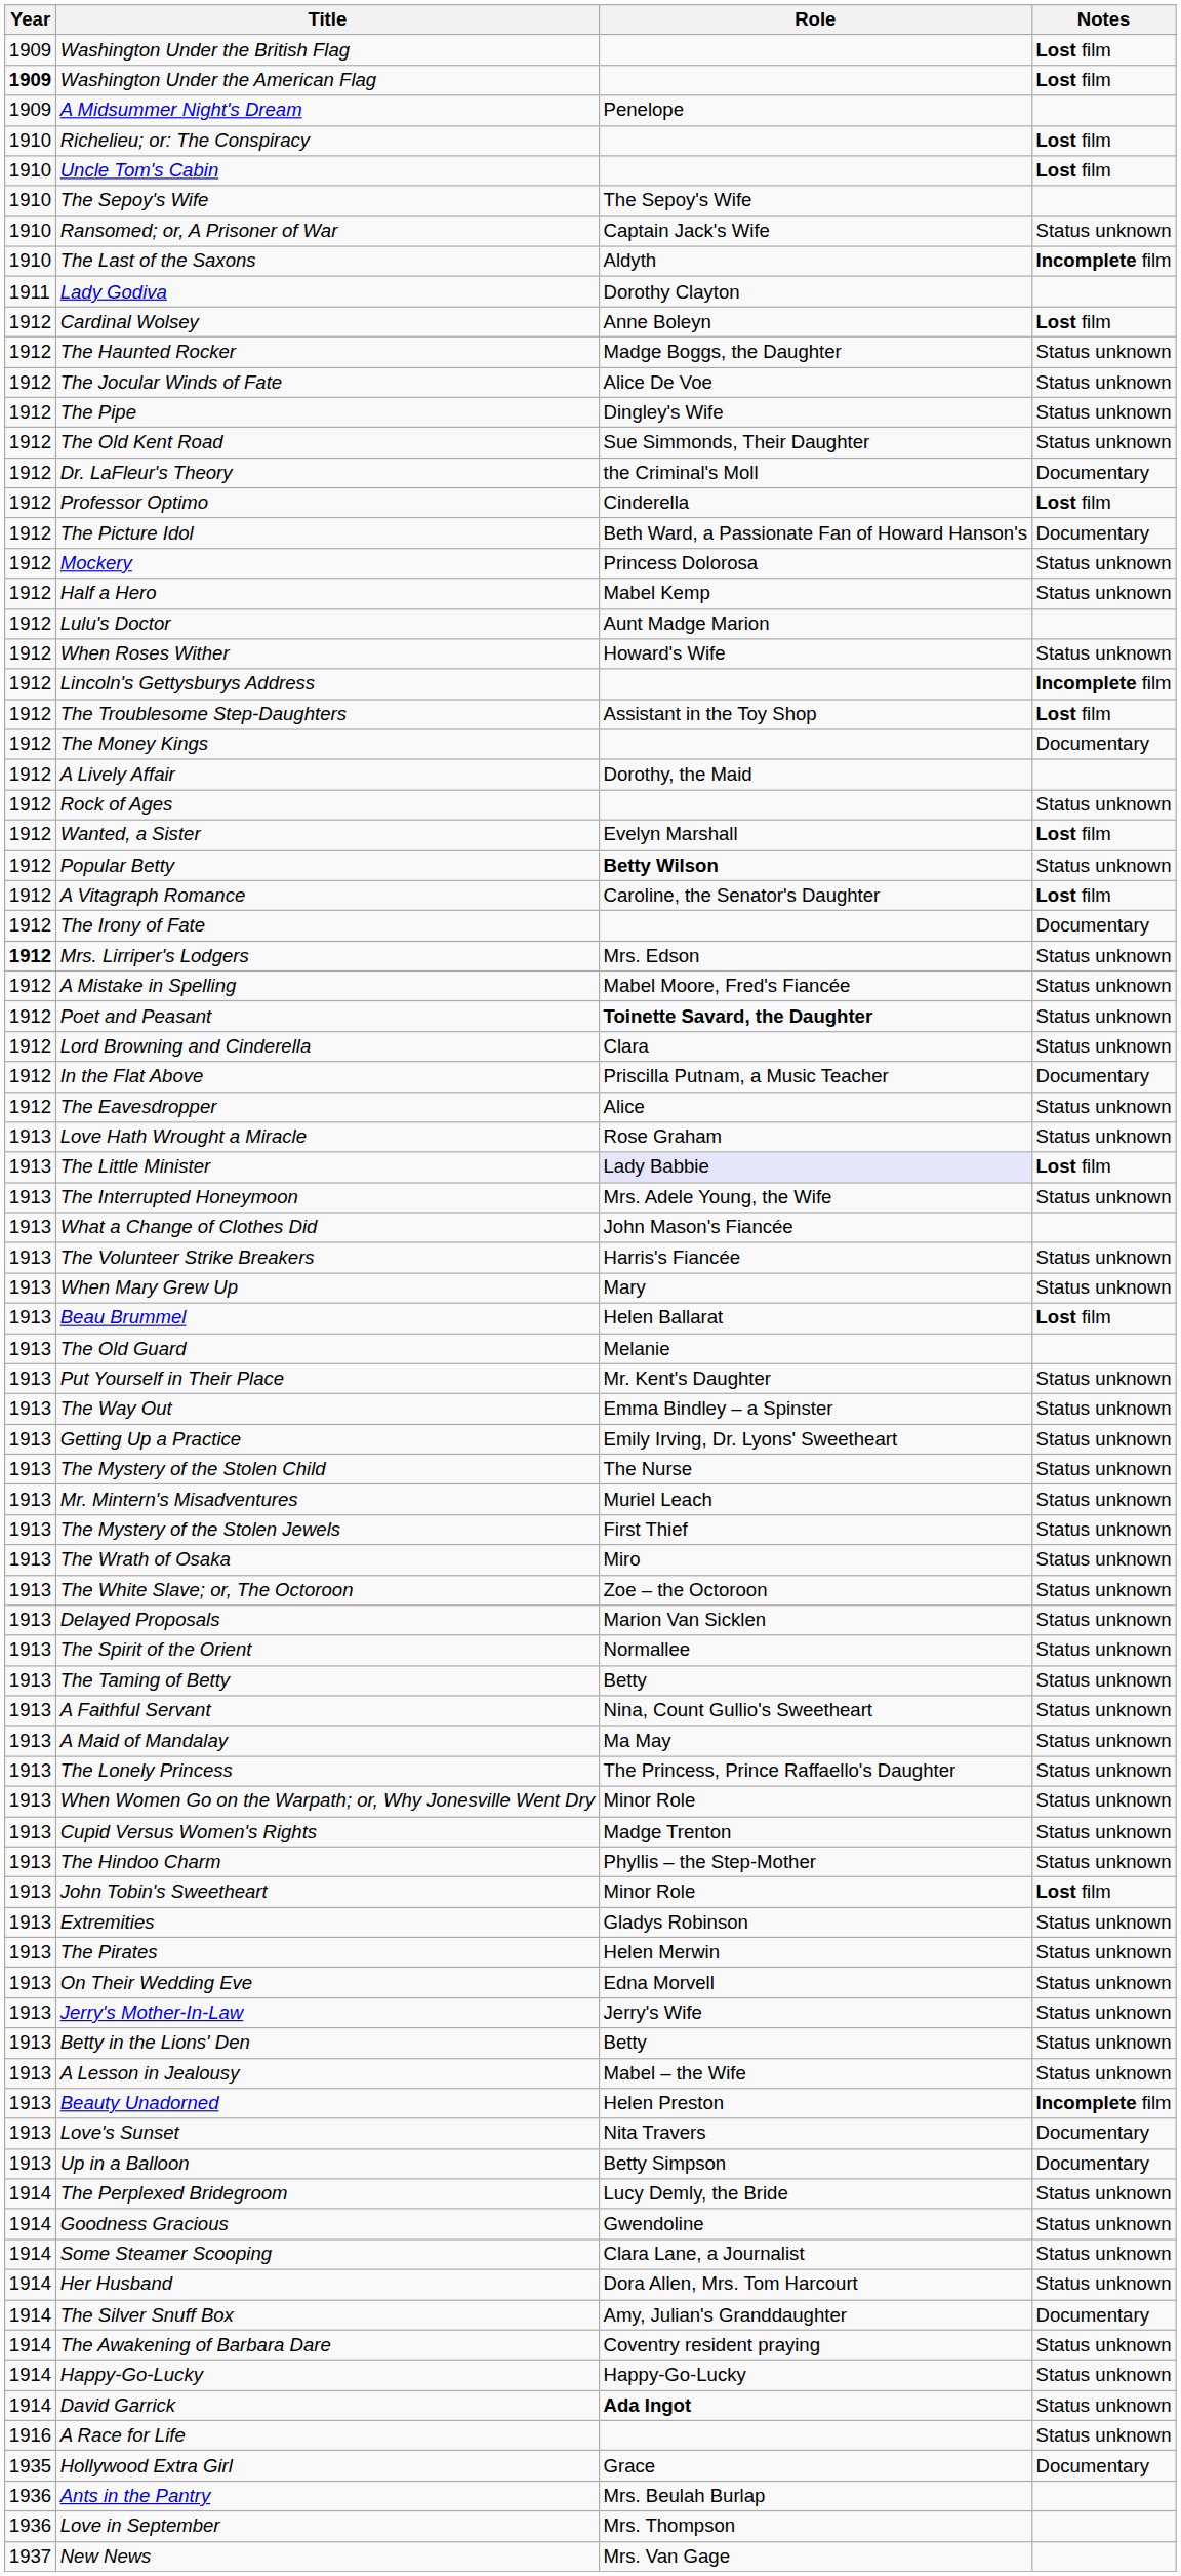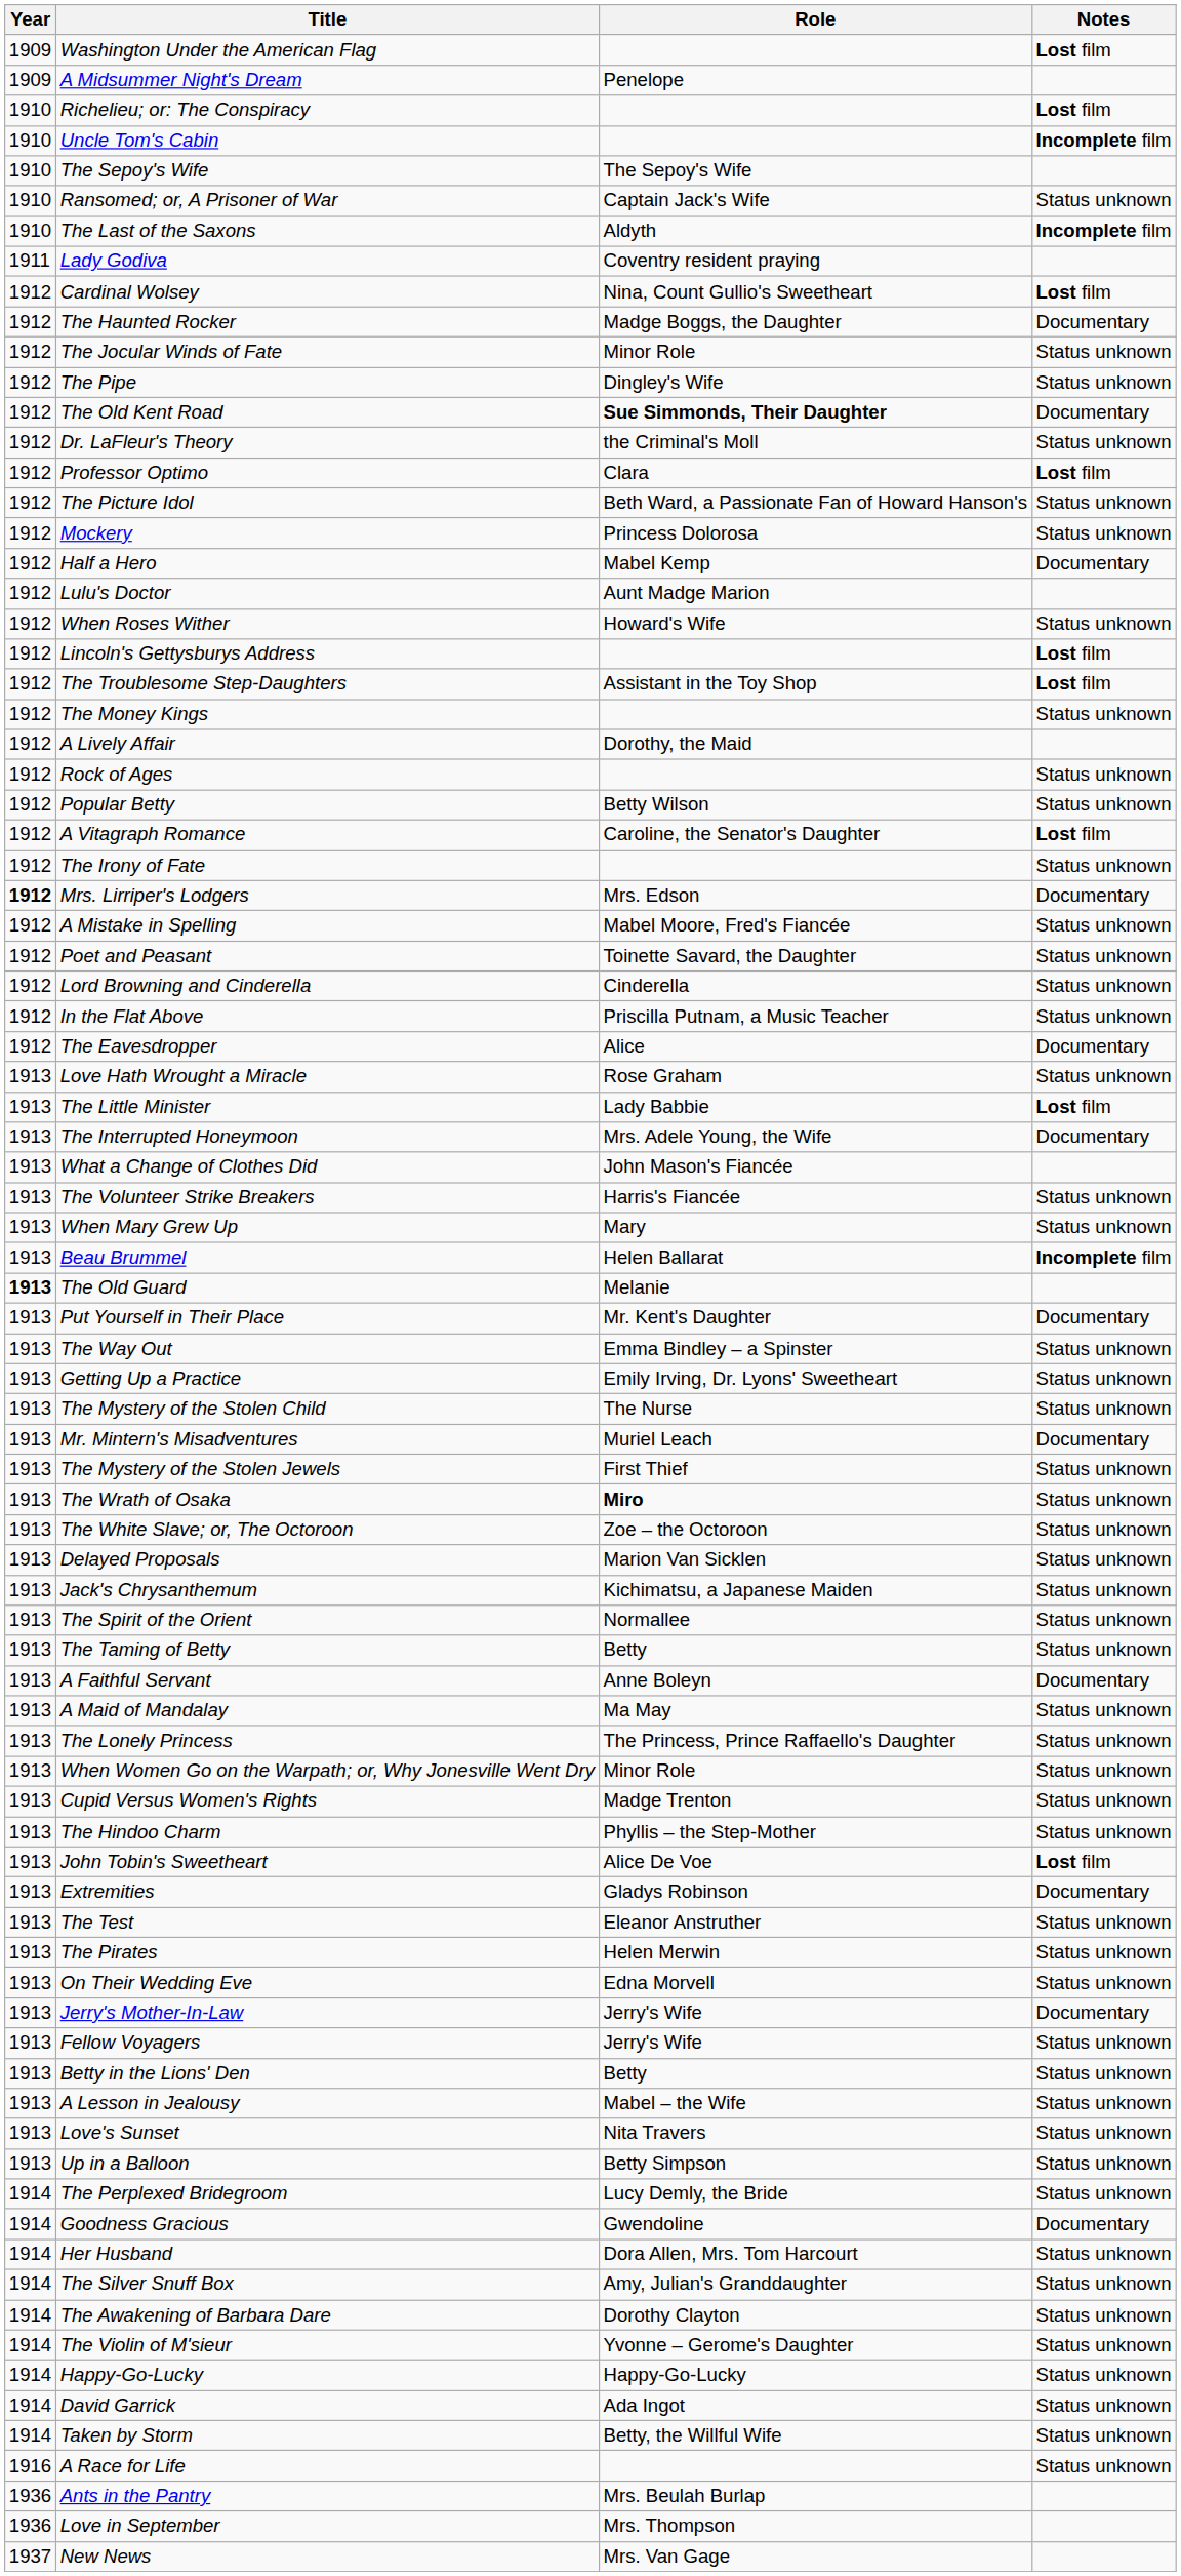- row: 1909 | Washington Under the British Flag | Lost film
Washington Under the American Flag | Year: bold -> normal
Uncle Tom's Cabin | Notes: Lost film -> Incomplete film
Lady Godiva | Role: Dorothy Clayton -> Coventry resident praying
Cardinal Wolsey | Role: Anne Boleyn -> Nina, Count Gullio's Sweetheart
The Haunted Rocker | Notes: Status unknown -> Documentary
The Jocular Winds of Fate | Role: Alice De Voe -> Minor Role
The Old Kent Road | Role: normal -> bold
The Old Kent Road | Notes: Status unknown -> Documentary
Dr. LaFleur's Theory | Notes: Documentary -> Status unknown
Professor Optimo | Role: Cinderella -> Clara
The Picture Idol | Notes: Documentary -> Status unknown
Half a Hero | Notes: Status unknown -> Documentary
Lincoln's Gettysburys Address | Notes: Incomplete film -> Lost film
The Money Kings | Notes: Documentary -> Status unknown
- row: 1912 | Wanted, a Sister | Evelyn Marshall | Lost film
Popular Betty | Role: bold -> normal
The Irony of Fate | Notes: Documentary -> Status unknown
Mrs. Lirriper's Lodgers | Notes: Status unknown -> Documentary
Poet and Peasant | Role: bold -> normal
Lord Browning and Cinderella | Role: Clara -> Cinderella
In the Flat Above | Notes: Documentary -> Status unknown
The Eavesdropper | Notes: Status unknown -> Documentary
The Little Minister | Role: lavender background -> no background
The Interrupted Honeymoon | Notes: Status unknown -> Documentary
Beau Brummel | Notes: Lost film -> Incomplete film
The Old Guard | Year: normal -> bold
Put Yourself in Their Place | Notes: Status unknown -> Documentary
Mr. Mintern's Misadventures | Notes: Status unknown -> Documentary
The Wrath of Osaka | Role: normal -> bold
+ row: 1913 | Jack's Chrysanthemum | Kichimatsu, a Japanese Maiden | Status unknown
A Faithful Servant | Role: Nina, Count Gullio's Sweetheart -> Anne Boleyn
A Faithful Servant | Notes: Status unknown -> Documentary
John Tobin's Sweetheart | Role: Minor Role -> Alice De Voe
Extremities | Notes: Status unknown -> Documentary
+ row: 1913 | The Test | Eleanor Anstruther | Status unknown
Jerry's Mother-In-Law | Notes: Status unknown -> Documentary
+ row: 1913 | Fellow Voyagers | Jerry's Wife | Status unknown
- row: 1913 | Beauty Unadorned | Helen Preston | Incomplete film
Love's Sunset | Notes: Documentary -> Status unknown
Up in a Balloon | Notes: Documentary -> Status unknown
Goodness Gracious | Notes: Status unknown -> Documentary
- row: 1914 | Some Steamer Scooping | Clara Lane, a Journalist | Status unknown
The Silver Snuff Box | Notes: Documentary -> Status unknown
The Awakening of Barbara Dare | Role: Coventry resident praying -> Dorothy Clayton
+ row: 1914 | The Violin of M'sieur | Yvonne – Gerome's Daughter | Status unknown
David Garrick | Role: bold -> normal
+ row: 1914 | Taken by Storm | Betty, the Willful Wife | Status unknown
- row: 1935 | Hollywood Extra Girl | Grace | Documentary
